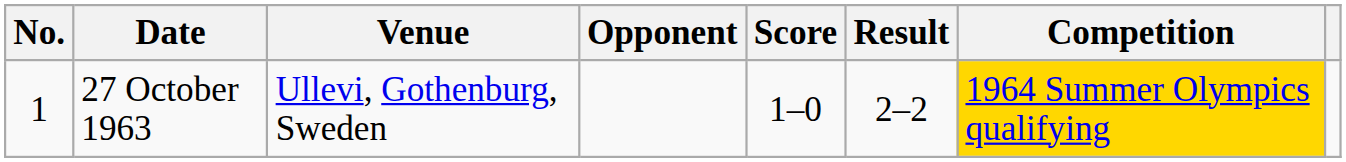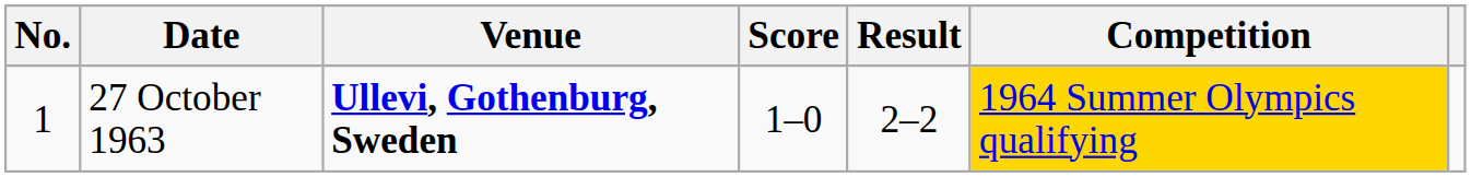- column: Opponent
27 October 1963 | Venue: normal -> bold
